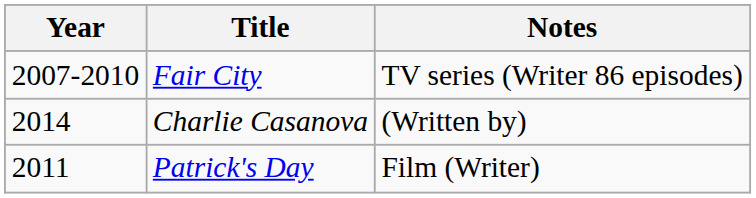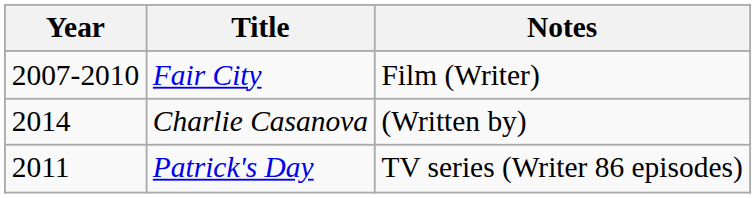Fair City | Notes: TV series (Writer 86 episodes) -> Film (Writer)
Patrick's Day | Notes: Film (Writer) -> TV series (Writer 86 episodes)
